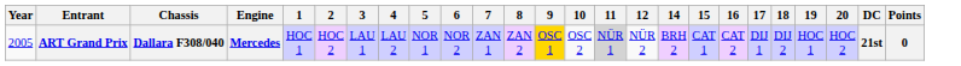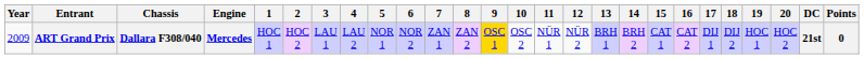+ column: 13 | BRH 1
ART Grand Prix | Year: 2005 -> 2009
ART Grand Prix | 11: lightgrey background -> no background
